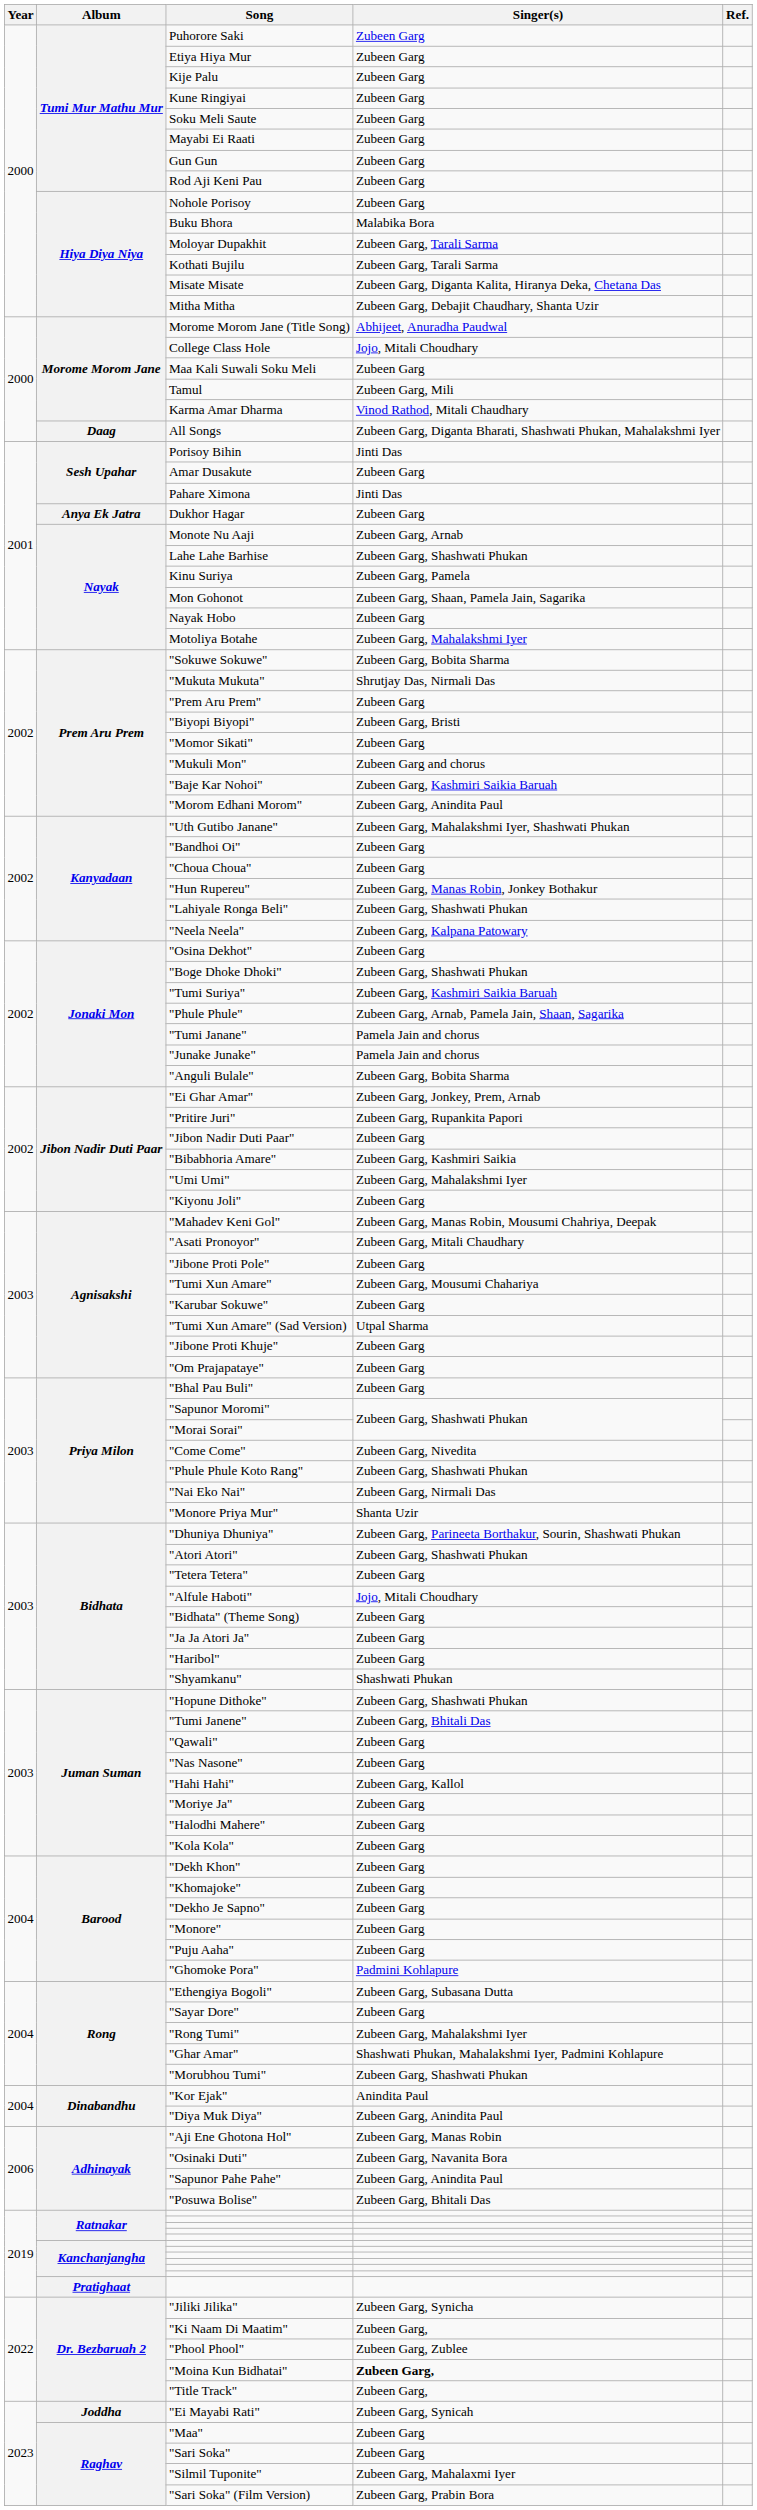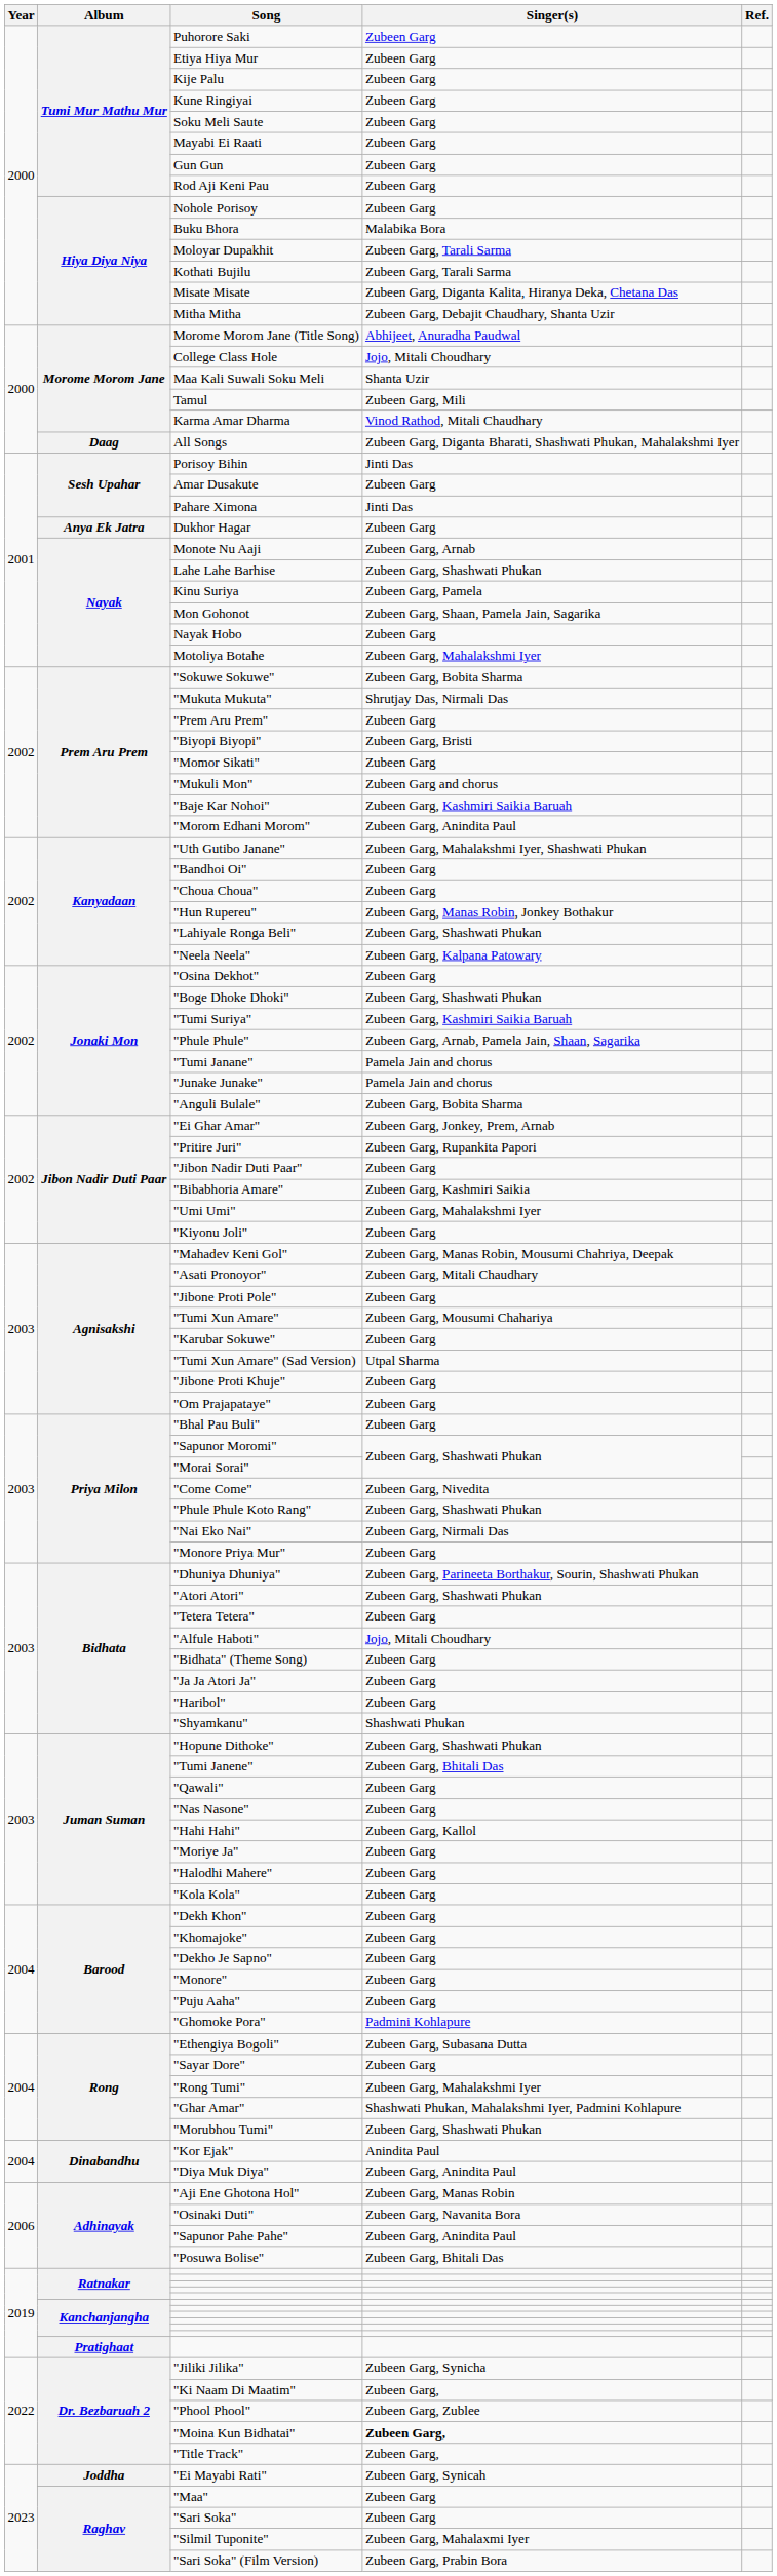Maa Kali Suwali Soku Meli | Singer(s): Zubeen Garg -> Shanta Uzir
"Monore Priya Mur" | Singer(s): Shanta Uzir -> Zubeen Garg
